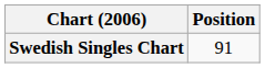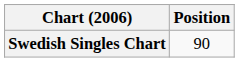Swedish Singles Chart | Position: 91 -> 90
